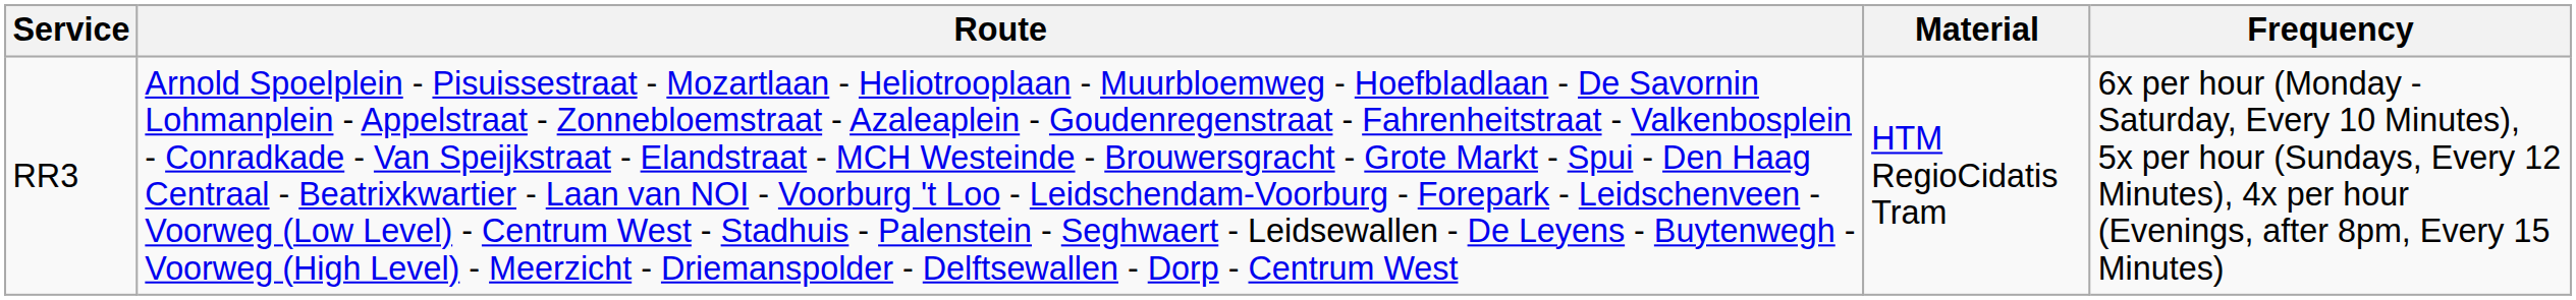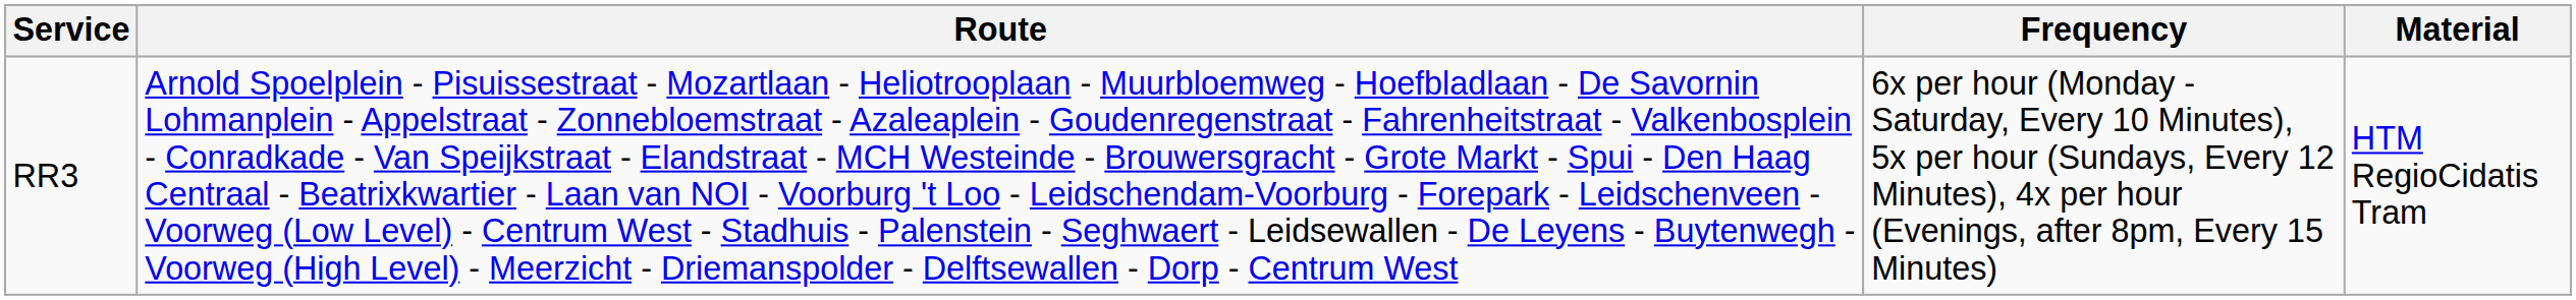columns swapped: Material <-> Frequency
